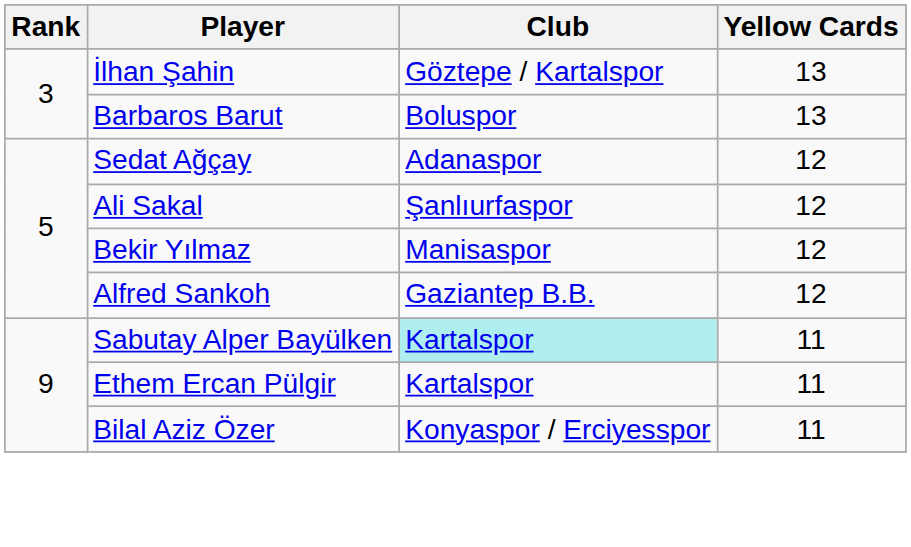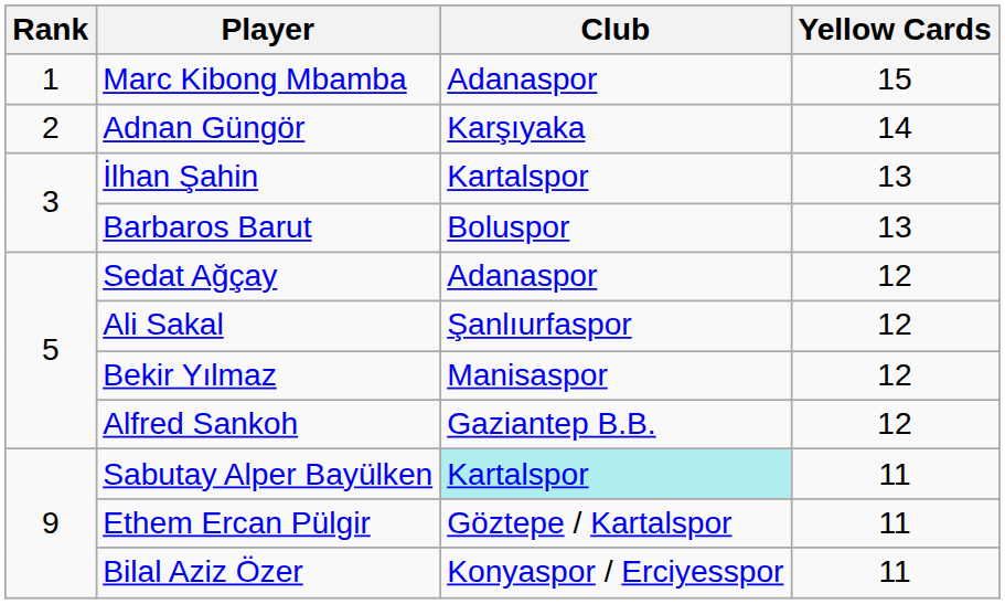+ row: 1 | Marc Kibong Mbamba | Adanaspor | 15
+ row: 2 | Adnan Güngör | Karşıyaka | 14
İlhan Şahin | Club: Göztepe / Kartalspor -> Kartalspor
Ethem Ercan Pülgir | Club: Kartalspor -> Göztepe / Kartalspor
